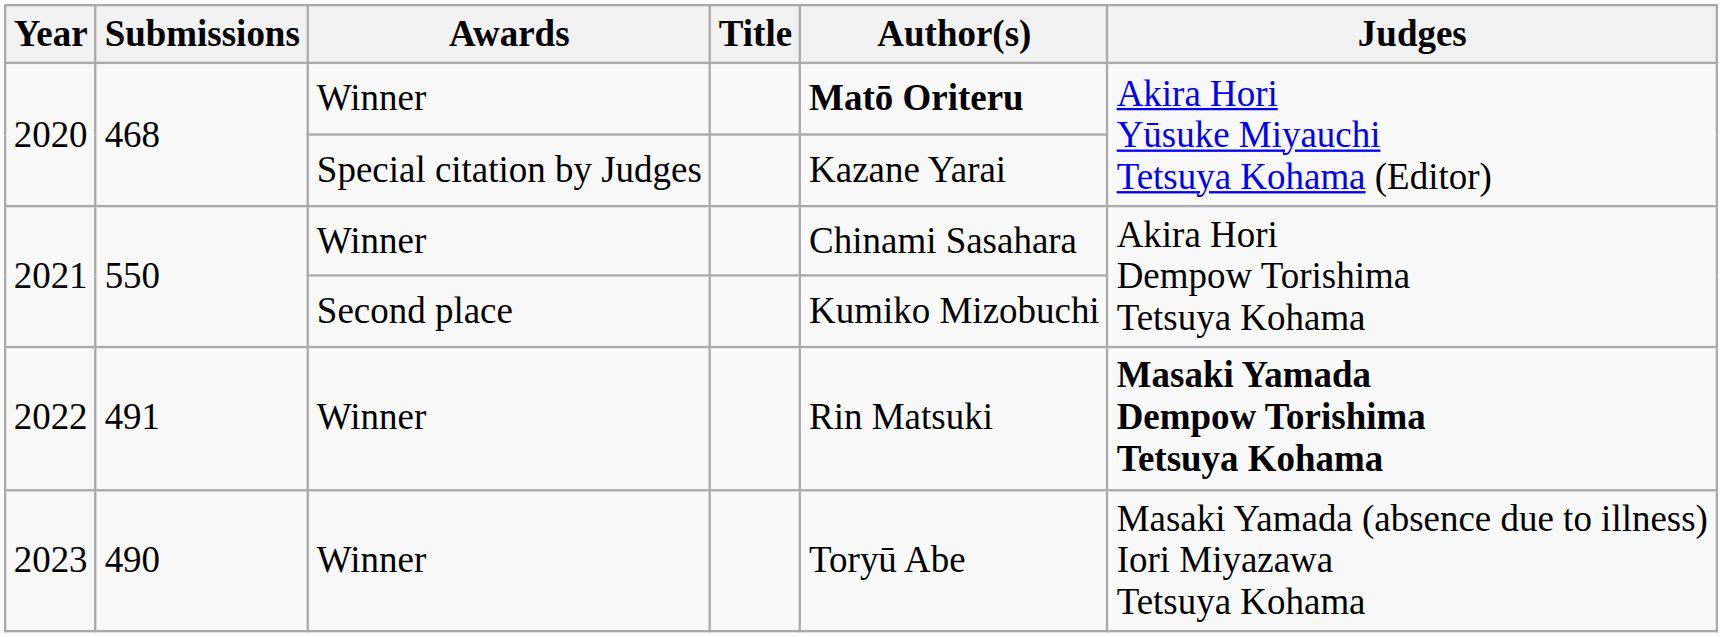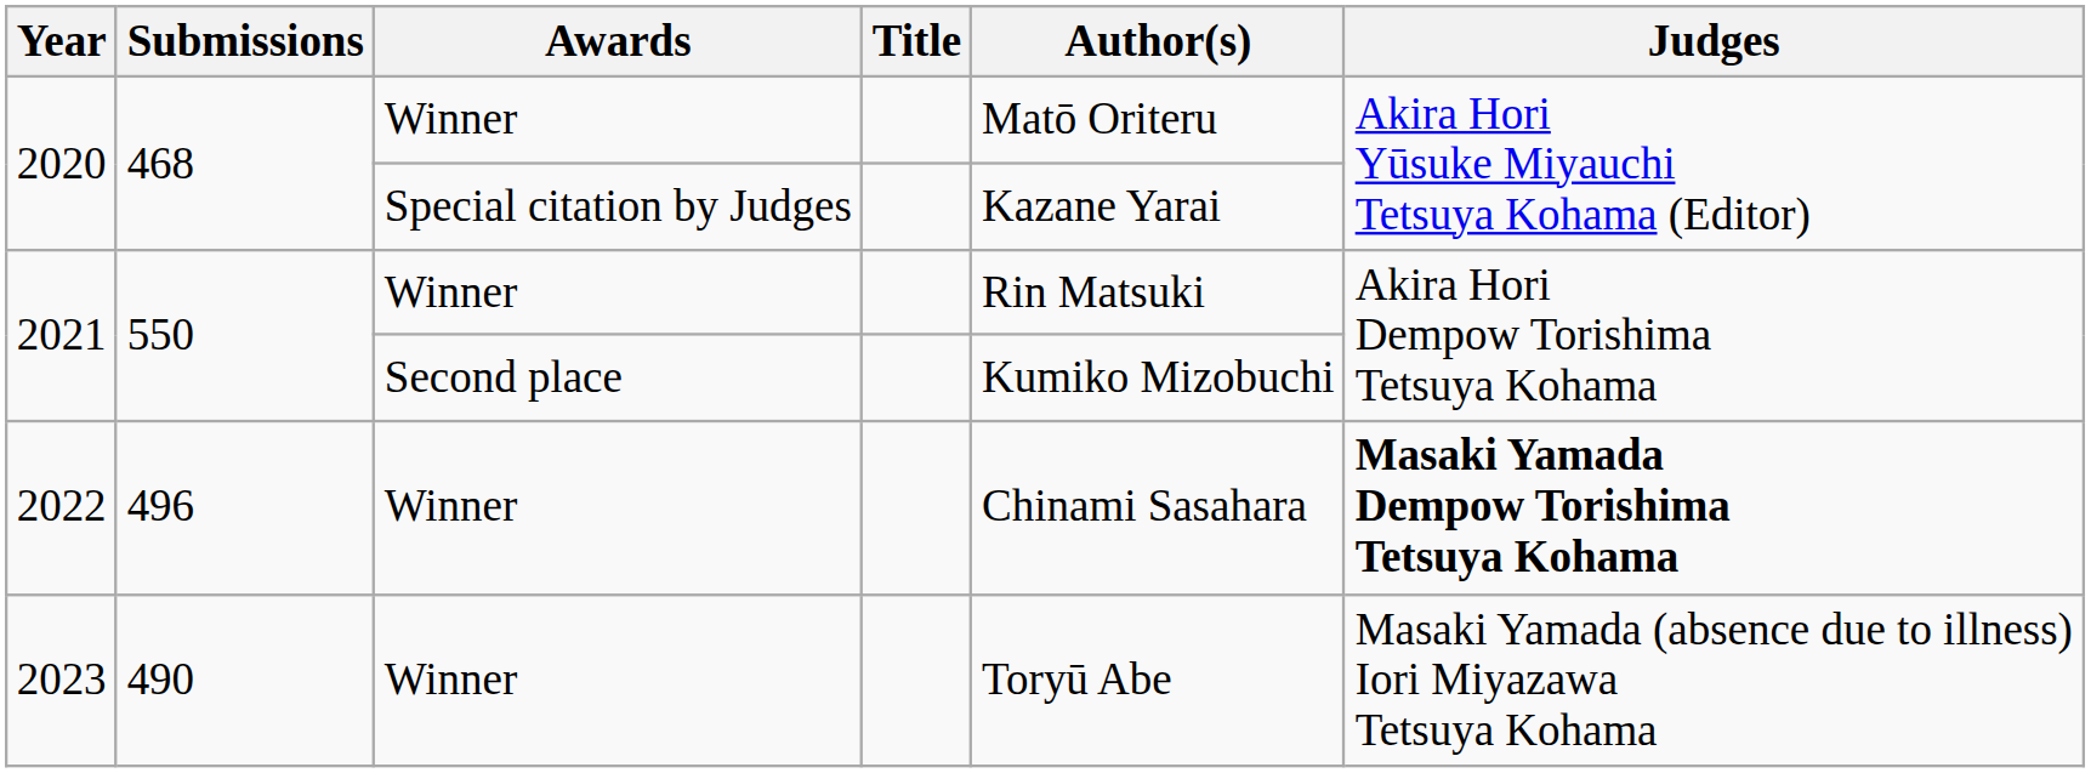2020 / Winner | Author(s): bold -> normal
2021 / Winner | Author(s): Chinami Sasahara -> Rin Matsuki
2022 | Submissions: 491 -> 496
2022 | Author(s): Rin Matsuki -> Chinami Sasahara
